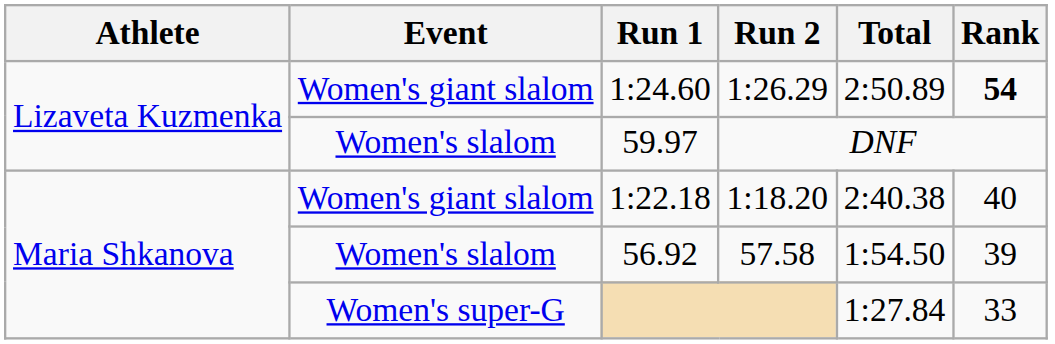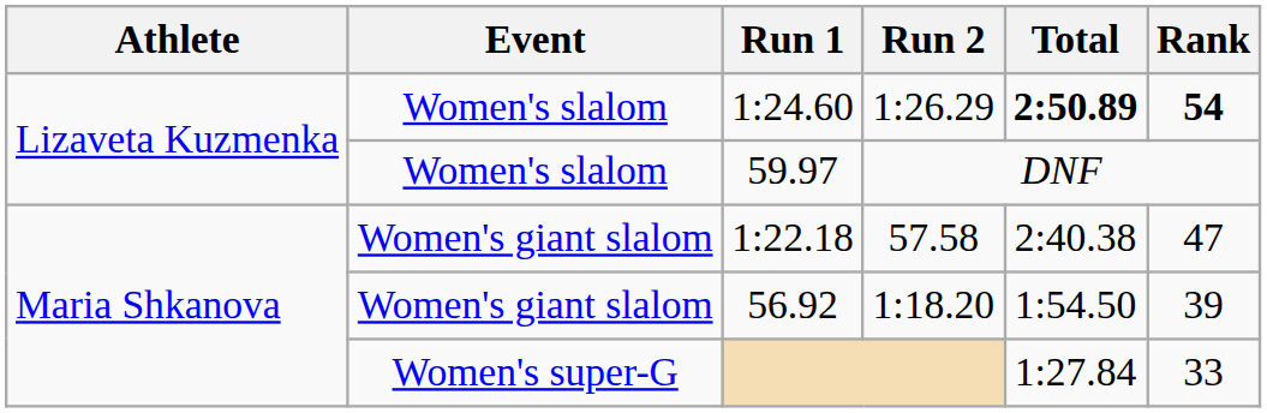1:24.60 | Event: Women's giant slalom -> Women's slalom
1:24.60 | Total: normal -> bold
1:22.18 | Run 2: 1:18.20 -> 57.58
1:22.18 | Rank: 40 -> 47
56.92 | Event: Women's slalom -> Women's giant slalom
56.92 | Run 2: 57.58 -> 1:18.20
